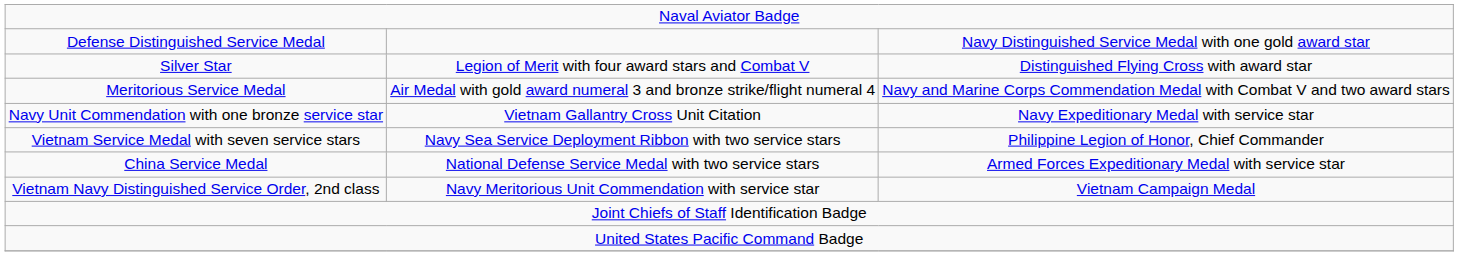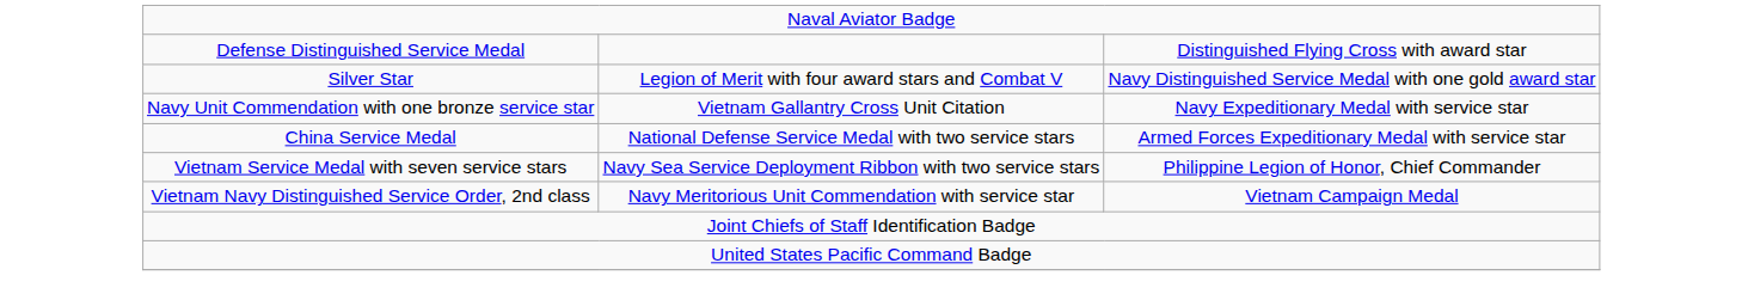Defense Distinguished Service Medal | column 3: Navy Distinguished Service Medal with one gold award star -> Distinguished Flying Cross with award star
Silver Star | column 3: Distinguished Flying Cross with award star -> Navy Distinguished Service Medal with one gold award star
- row: Meritorious Service Medal | Air Medal with gold award numeral 3 and bronze strike/flight numeral 4 | Navy and Marine Corps Commendation Medal with Combat V and two award stars
rows swapped: China Service Medal <-> Vietnam Service Medal with seven service stars
